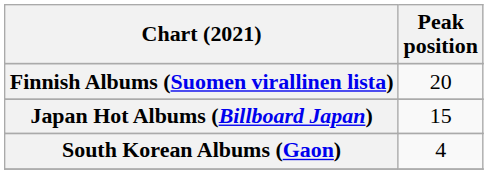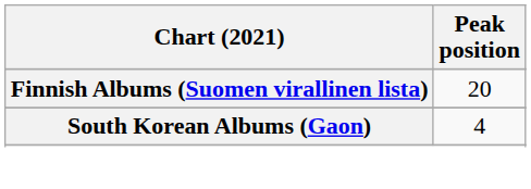- row: Japan Hot Albums (Billboard Japan) | 15
